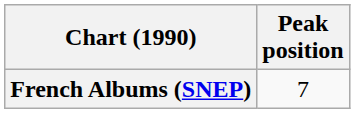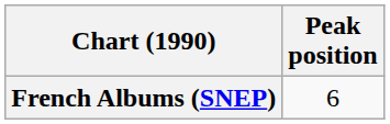French Albums (SNEP) | Peak position: 7 -> 6
